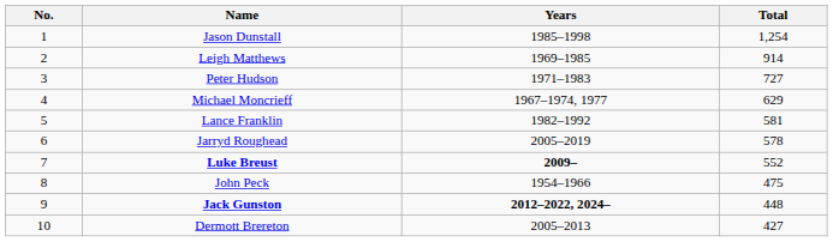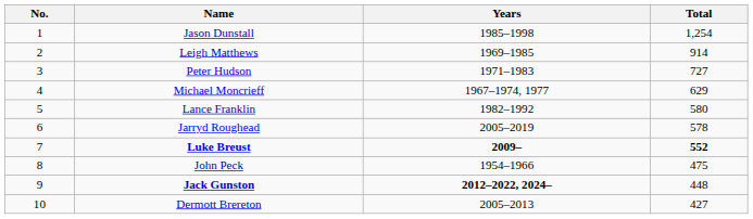Lance Franklin | Total: 581 -> 580
Luke Breust | Total: normal -> bold
